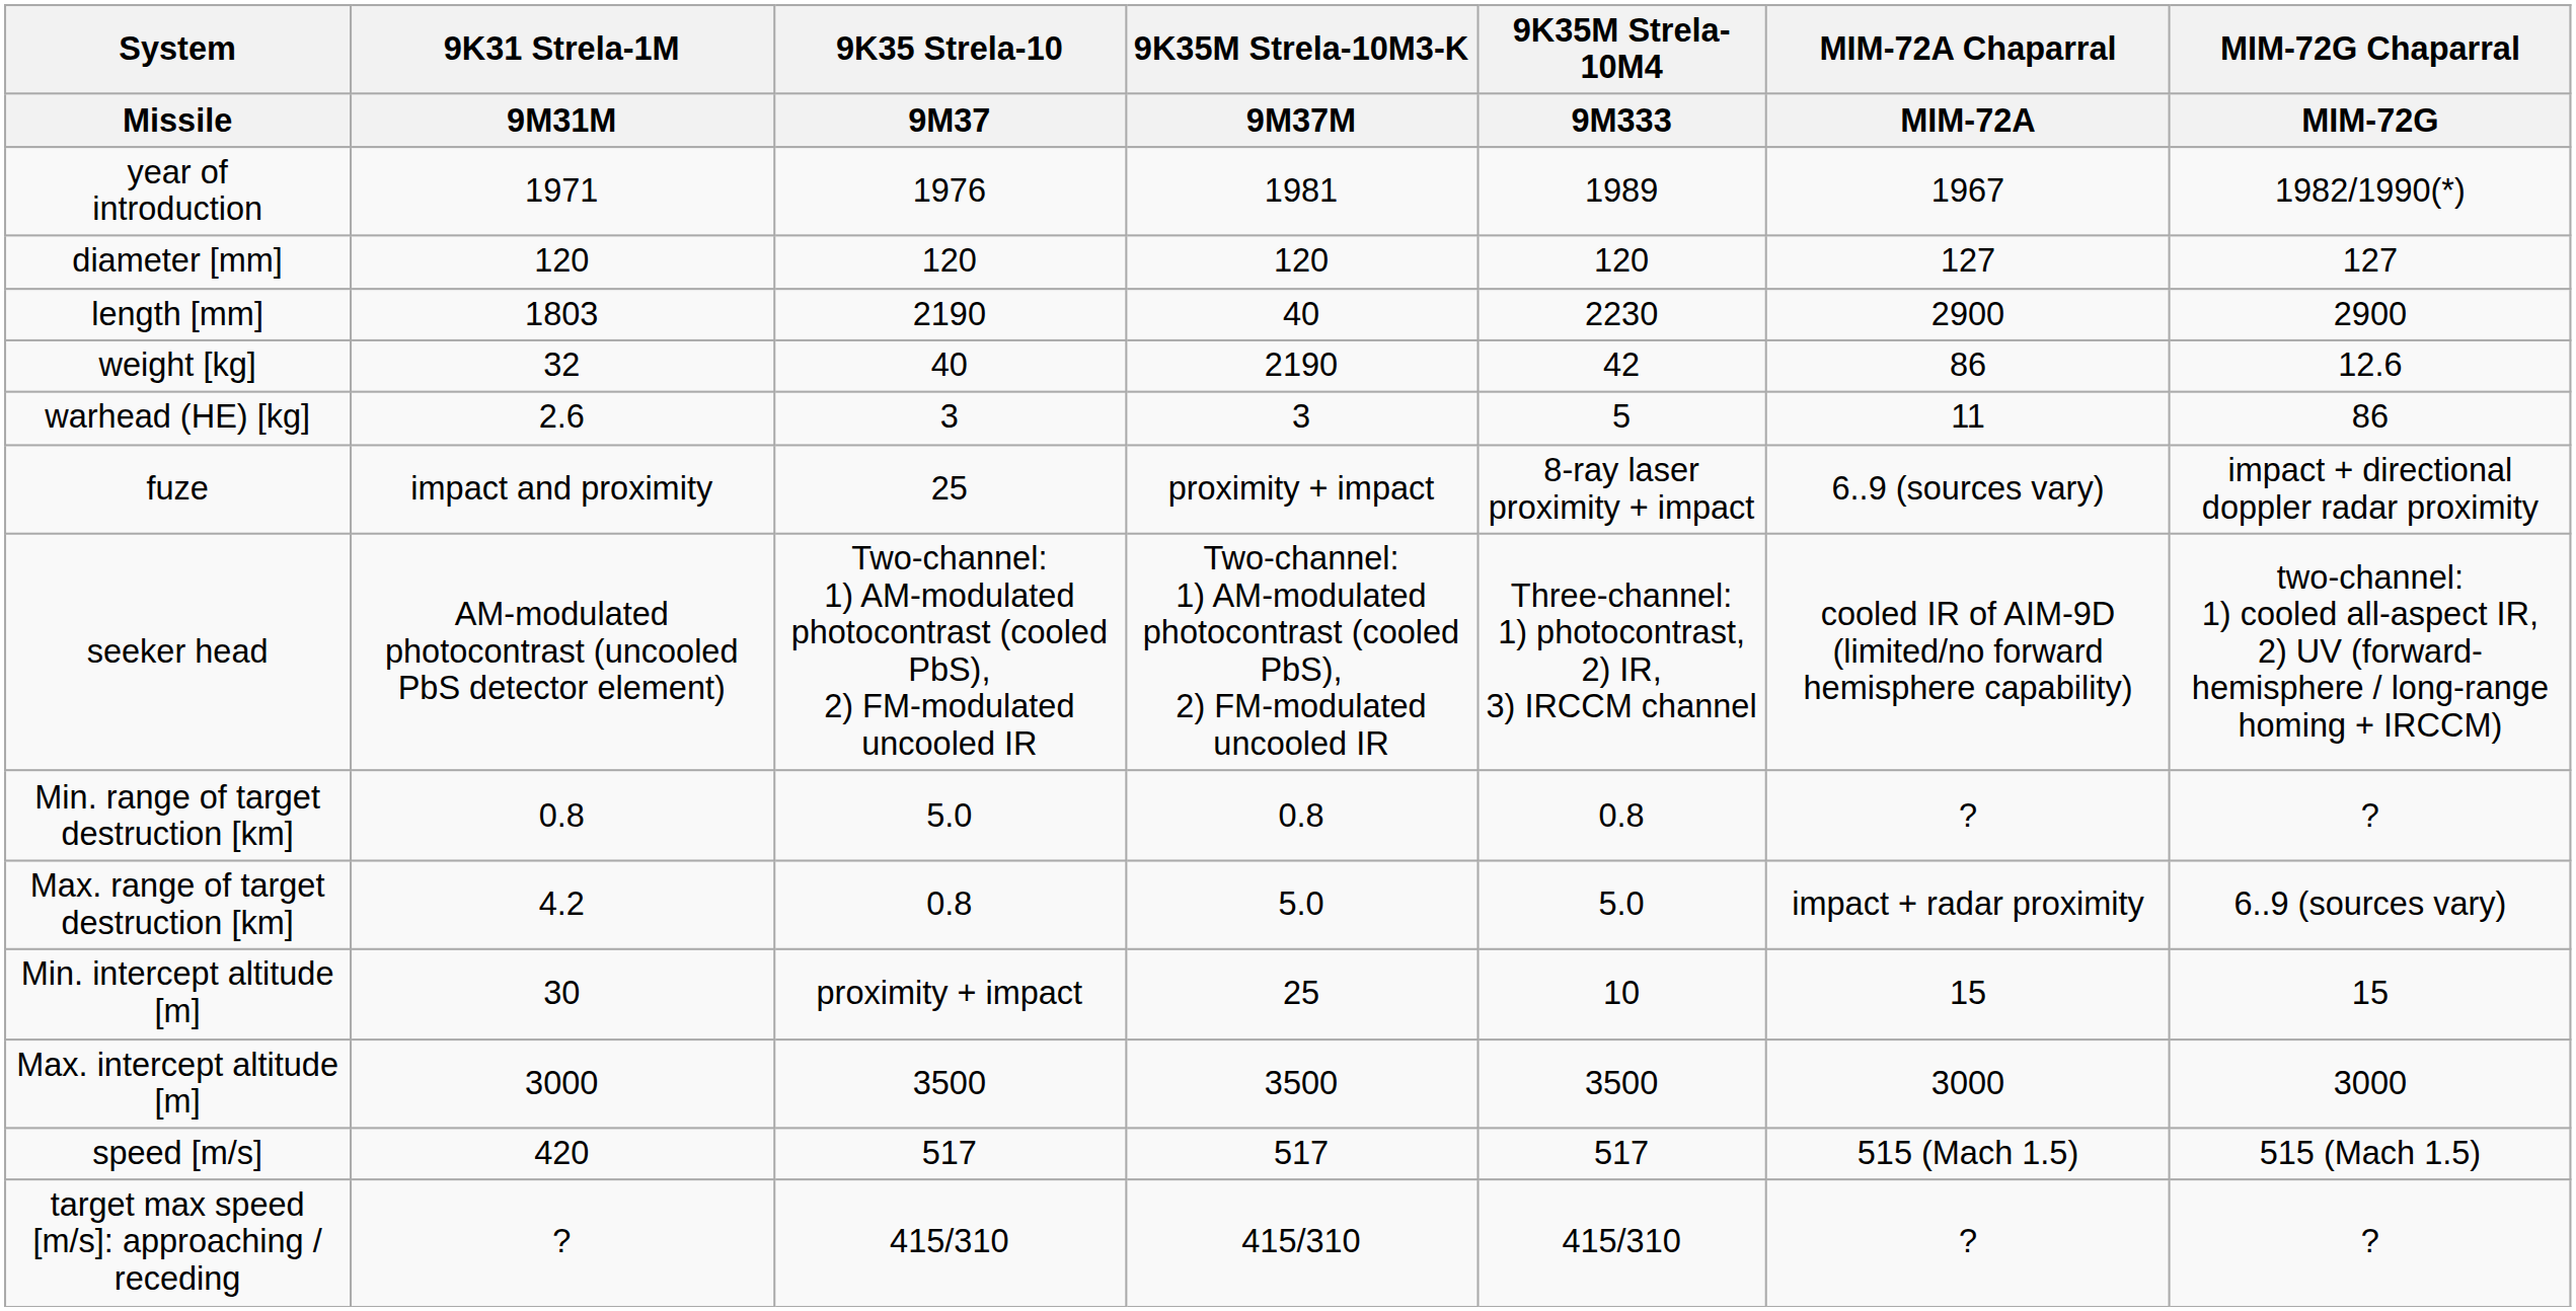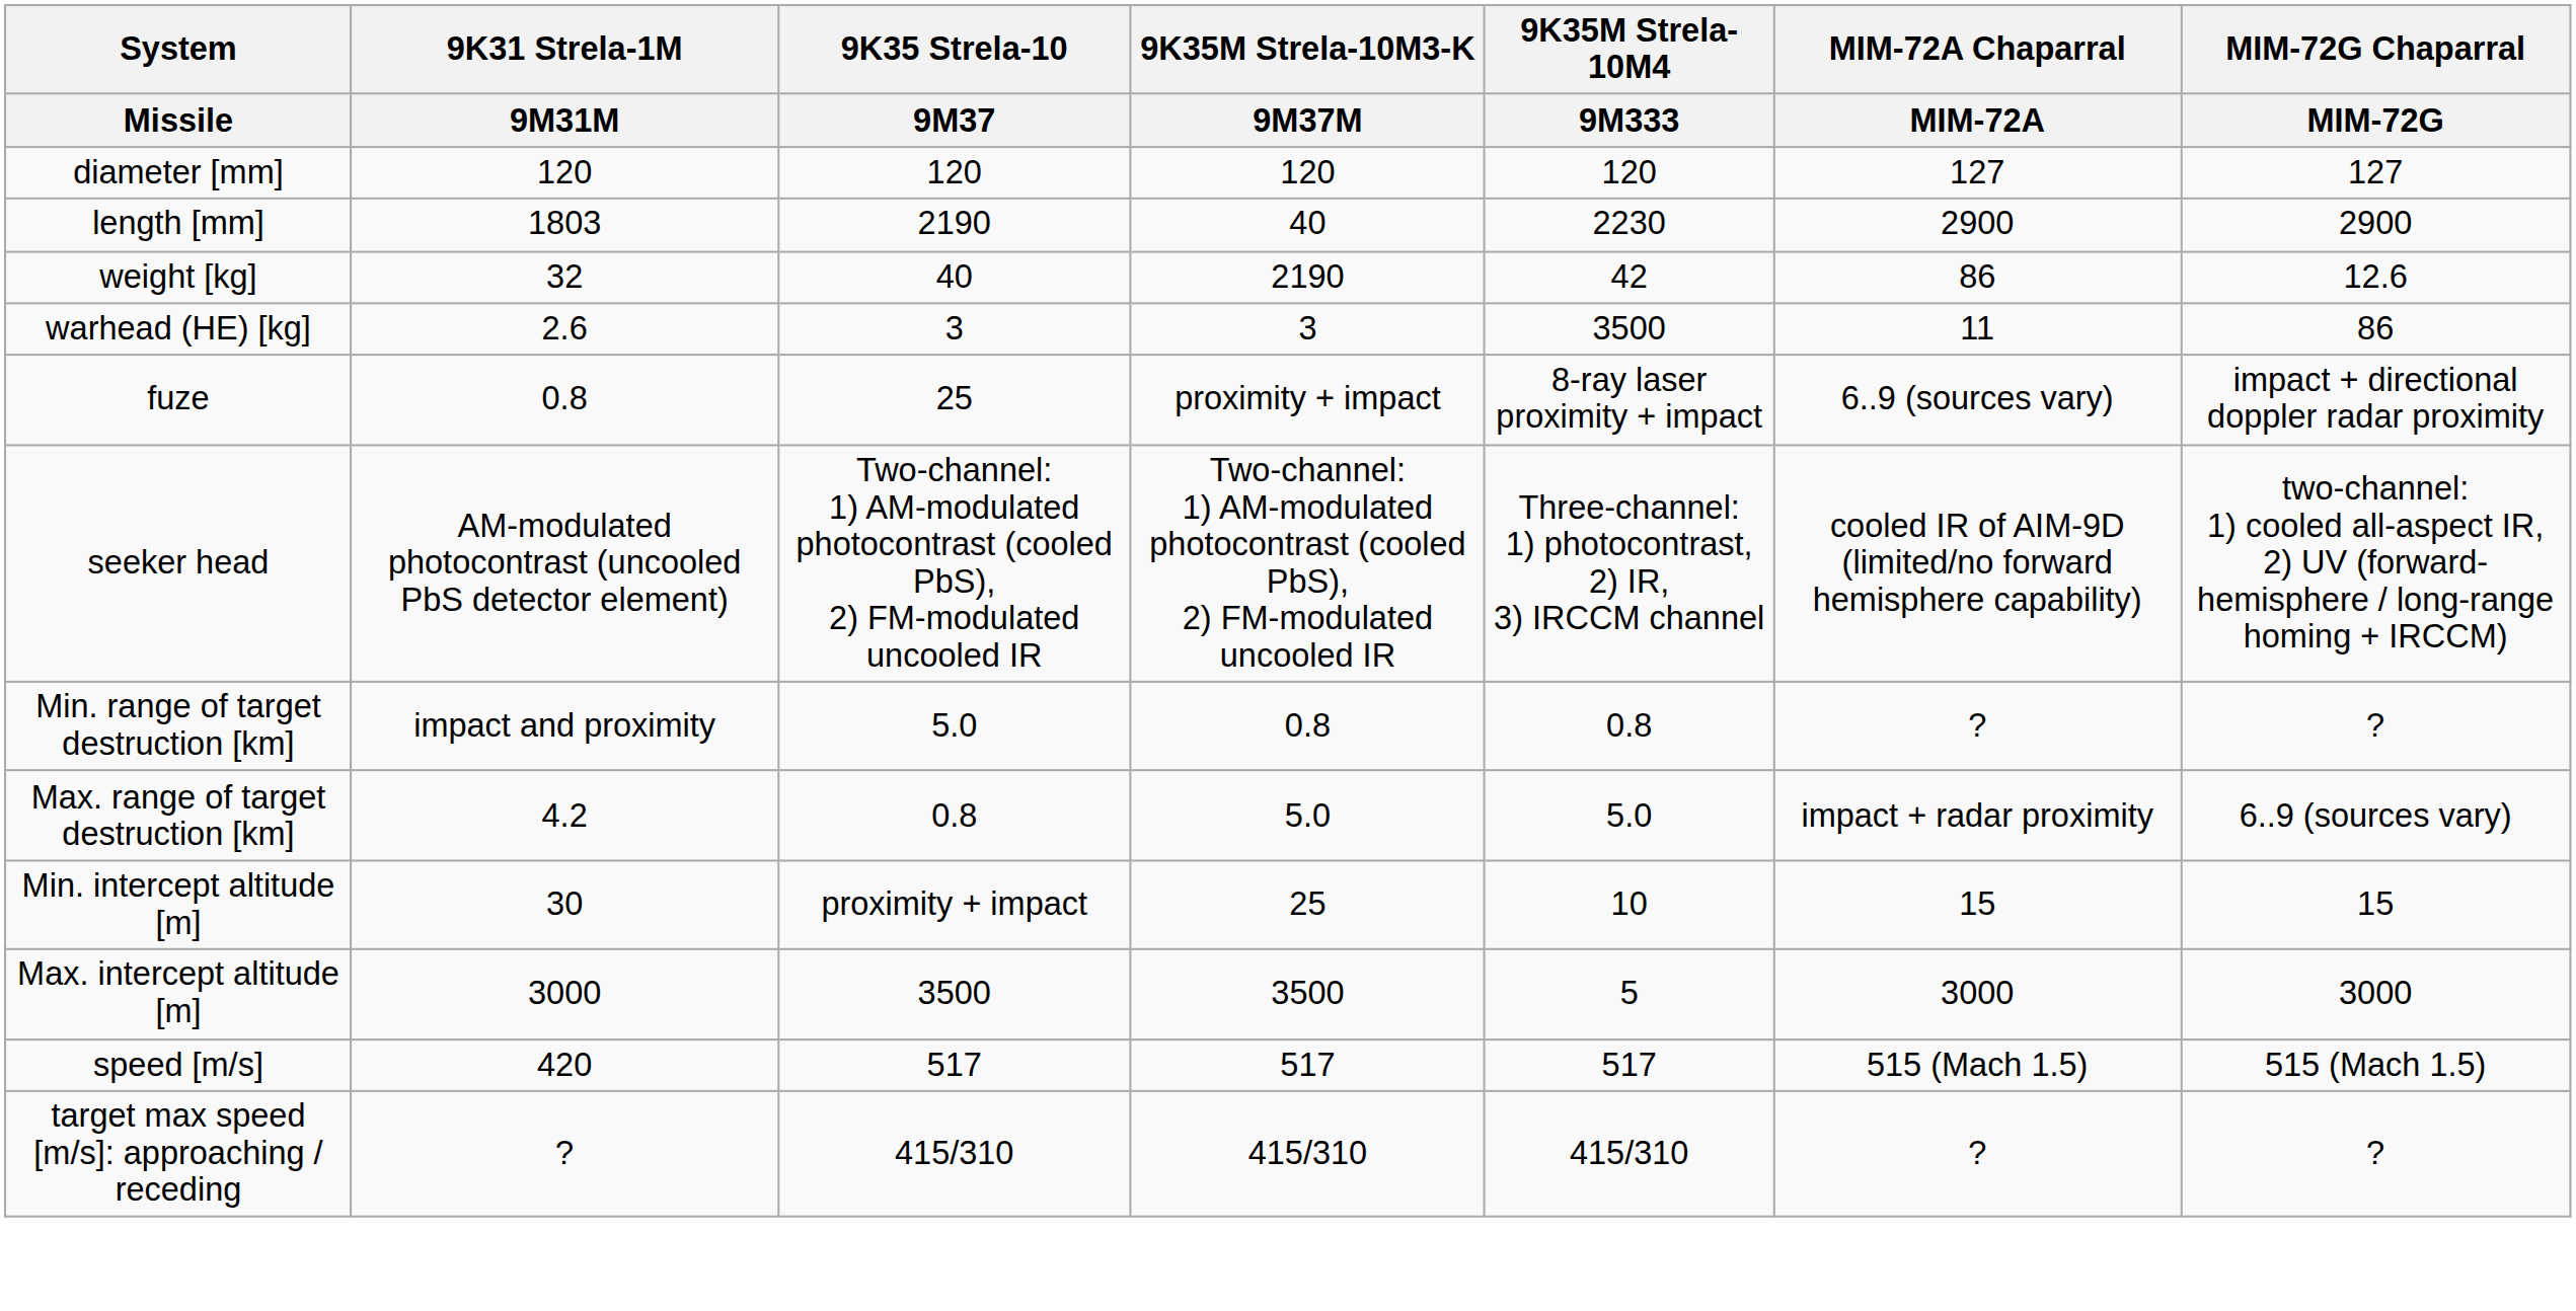- row: year of introduction | 1971 | 1976 | 1981 | 1989 | 1967 | 1982/1990(*)
warhead (HE) [kg] | 9K35M Strela-10M4 / 9M333: 5 -> 3500
fuze | 9K31 Strela-1M / 9M31M: impact and proximity -> 0.8
Min. range of target destruction [km] | 9K31 Strela-1M / 9M31M: 0.8 -> impact and proximity
Max. intercept altitude [m] | 9K35M Strela-10M4 / 9M333: 3500 -> 5
